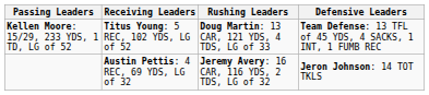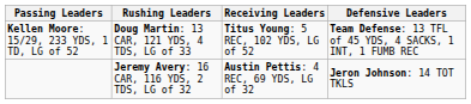columns swapped: Rushing Leaders <-> Receiving Leaders
